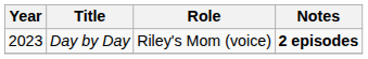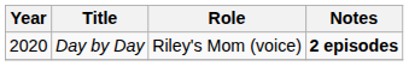Day by Day | Year: 2023 -> 2020
